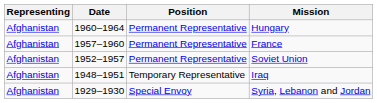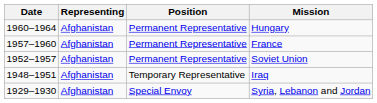columns swapped: Date <-> Representing
